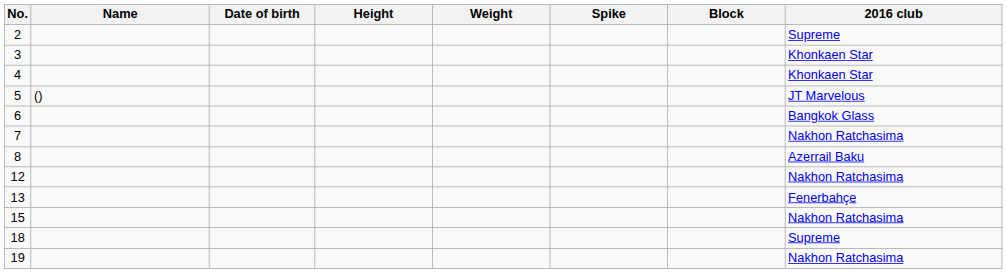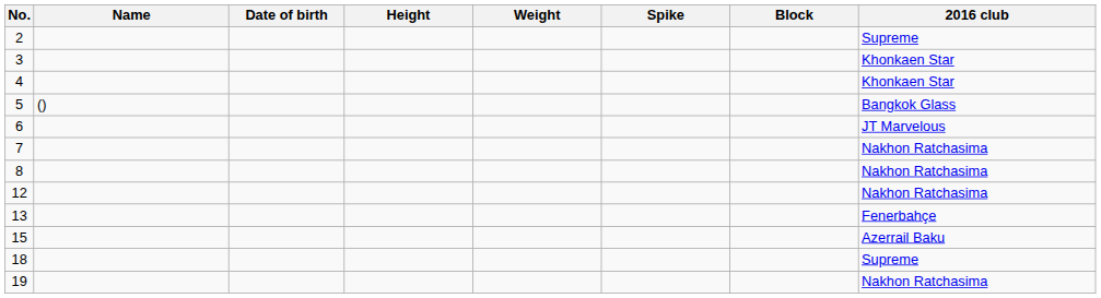5 | 2016 club: JT Marvelous -> Bangkok Glass
6 | 2016 club: Bangkok Glass -> JT Marvelous
8 | 2016 club: Azerrail Baku -> Nakhon Ratchasima
15 | 2016 club: Nakhon Ratchasima -> Azerrail Baku
